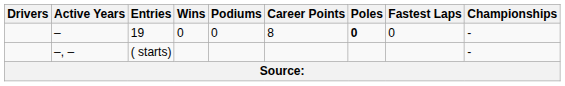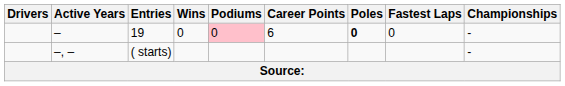19 | Podiums: no background -> pink background
19 | Career Points: 8 -> 6
